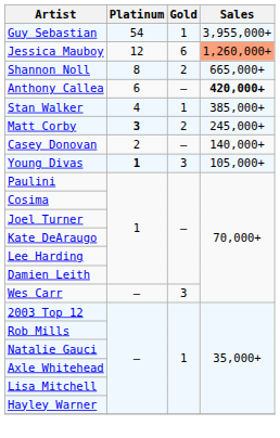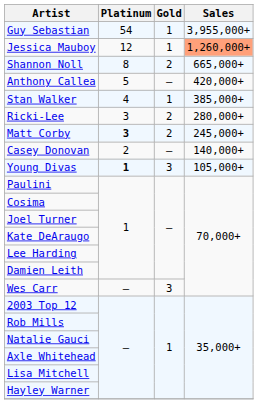Jessica Mauboy | Gold: 6 -> 1
Anthony Callea | Platinum: 6 -> 5
Anthony Callea | Sales: bold -> normal
+ row: Ricki-Lee | 3 | 2 | 280,000+
